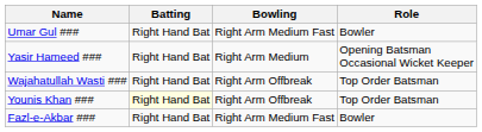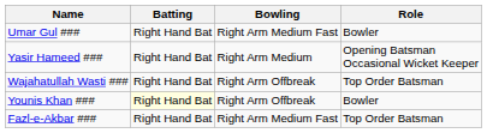Younis Khan ### | Role: Top Order Batsman -> Bowler
Fazl-e-Akbar ### | Role: Bowler -> Top Order Batsman
